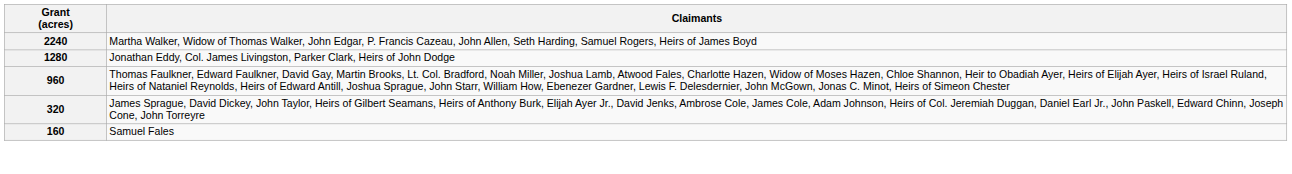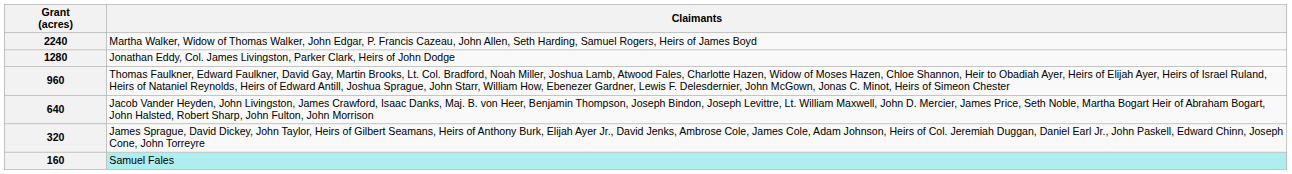+ row: 640 | Jacob Vander Heyden, John Livingston, James Crawford, Isaac Danks, Maj. B. von Heer, Benjamin Thompson, Joseph Bindon, Joseph Levittre, Lt. William Maxwell, John D. Mercier, James Price, Seth Noble, Martha Bogart Heir of Abraham Bogart, John Halsted, Robert Sharp, John Fulton, John Morrison
160 | Claimants: no background -> paleturquoise background
